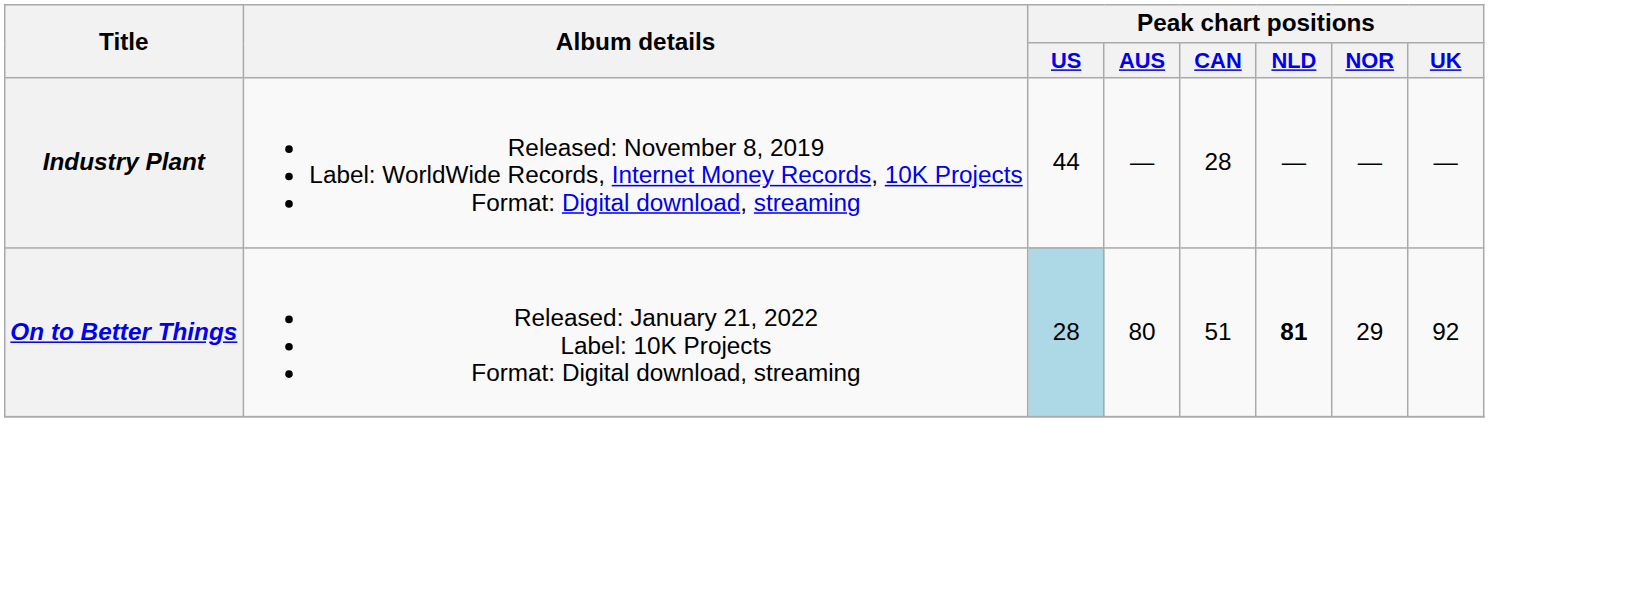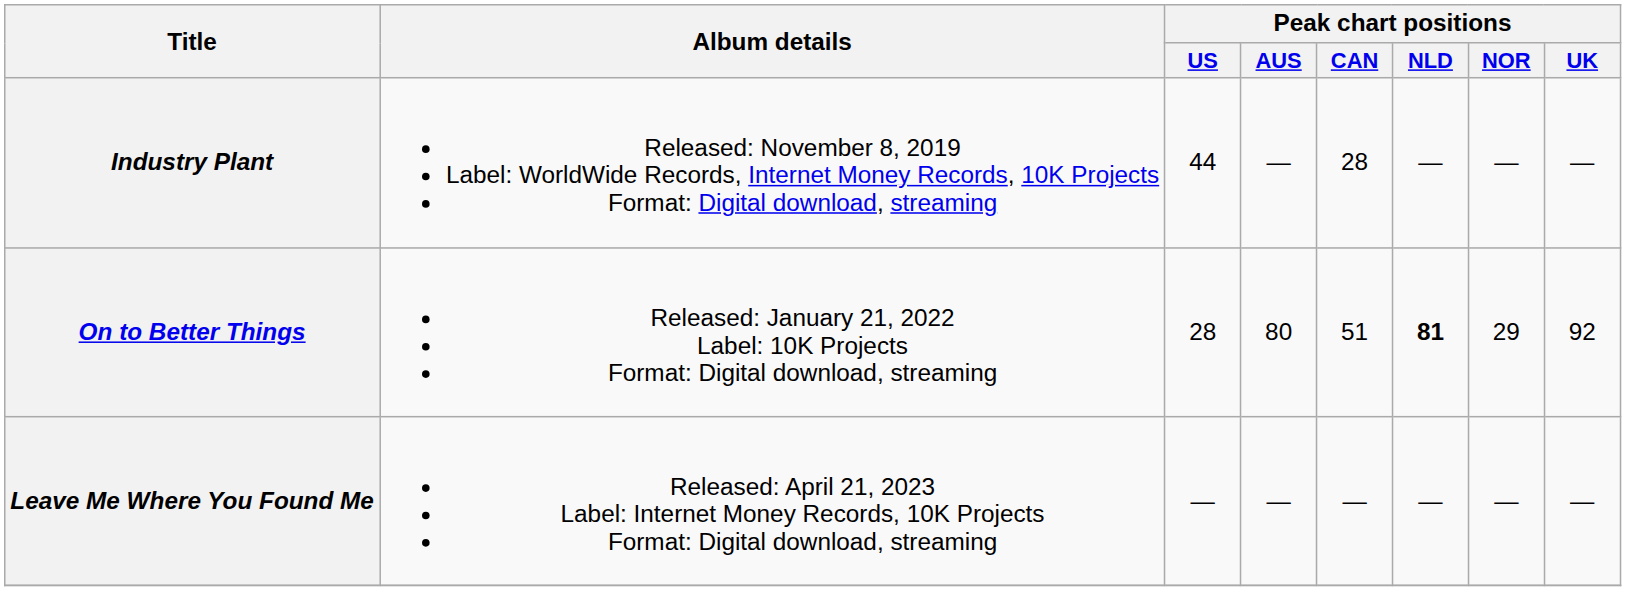On to Better Things | Peak chart positions / US: lightblue background -> no background
+ row: Leave Me Where You Found Me | Released: April 21, 2023 Label: Internet Money Records, 10K Projects Format: Digital download, streaming | — | — | — | — | — | —
